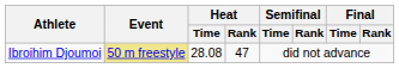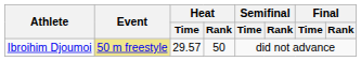Ibroihim Djoumoi | Heat / Time: 28.08 -> 29.57
Ibroihim Djoumoi | Heat / Rank: 47 -> 50
